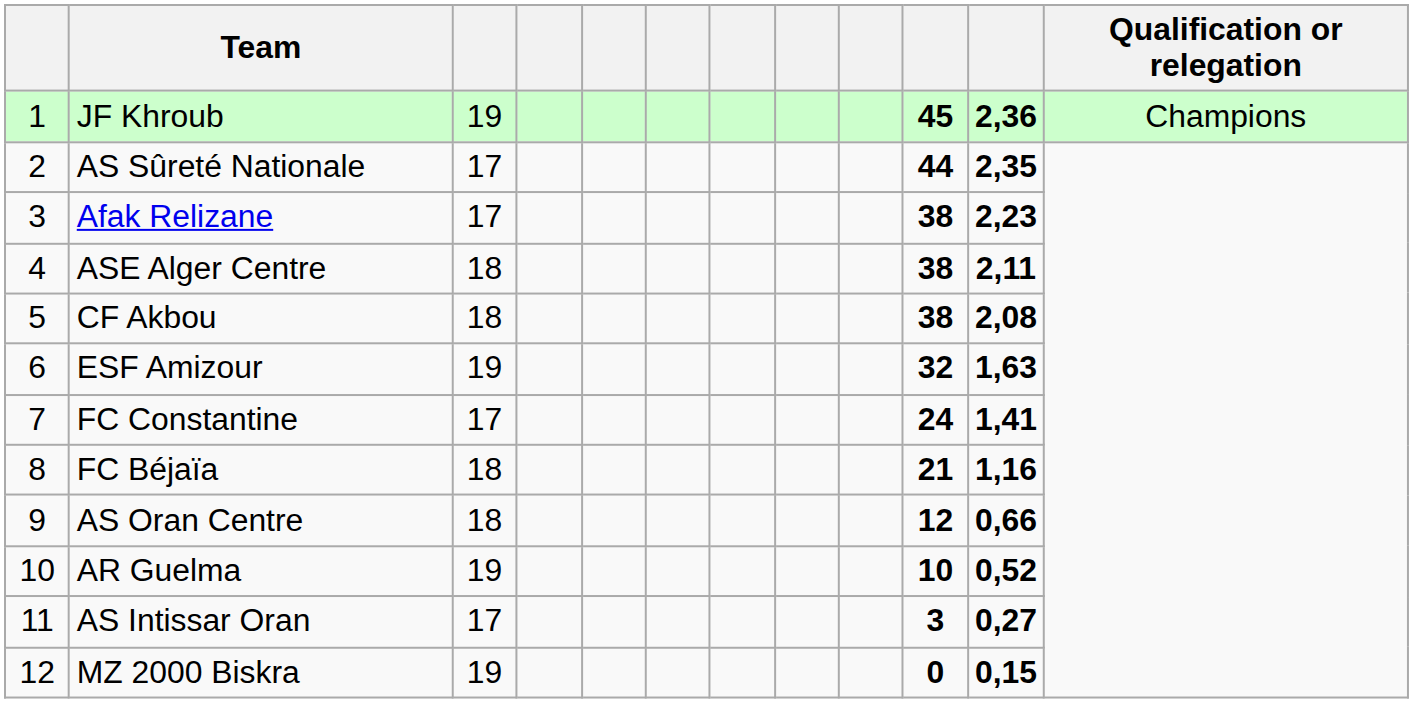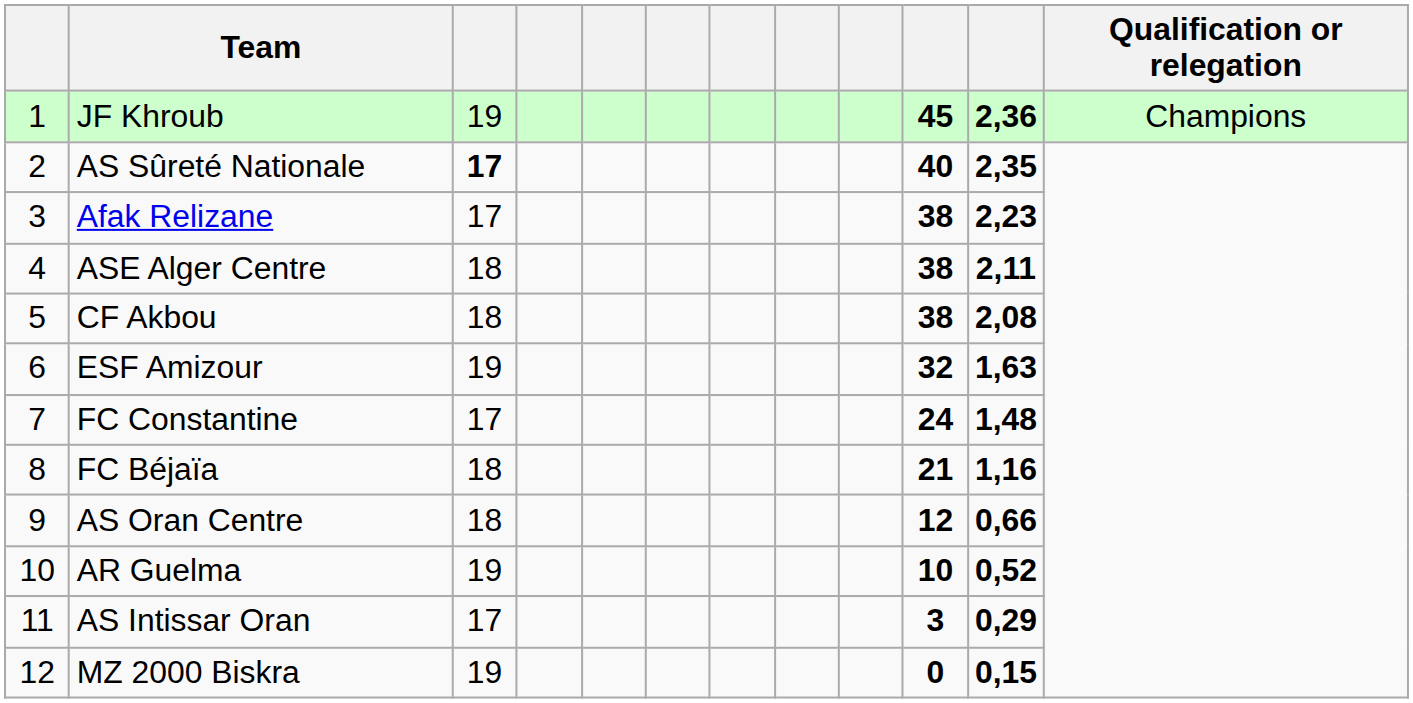AS Sûreté Nationale | column 3: normal -> bold
AS Sûreté Nationale | column 10: 44 -> 40
FC Constantine | column 11: 1,41 -> 1,48
AS Intissar Oran | column 11: 0,27 -> 0,29
